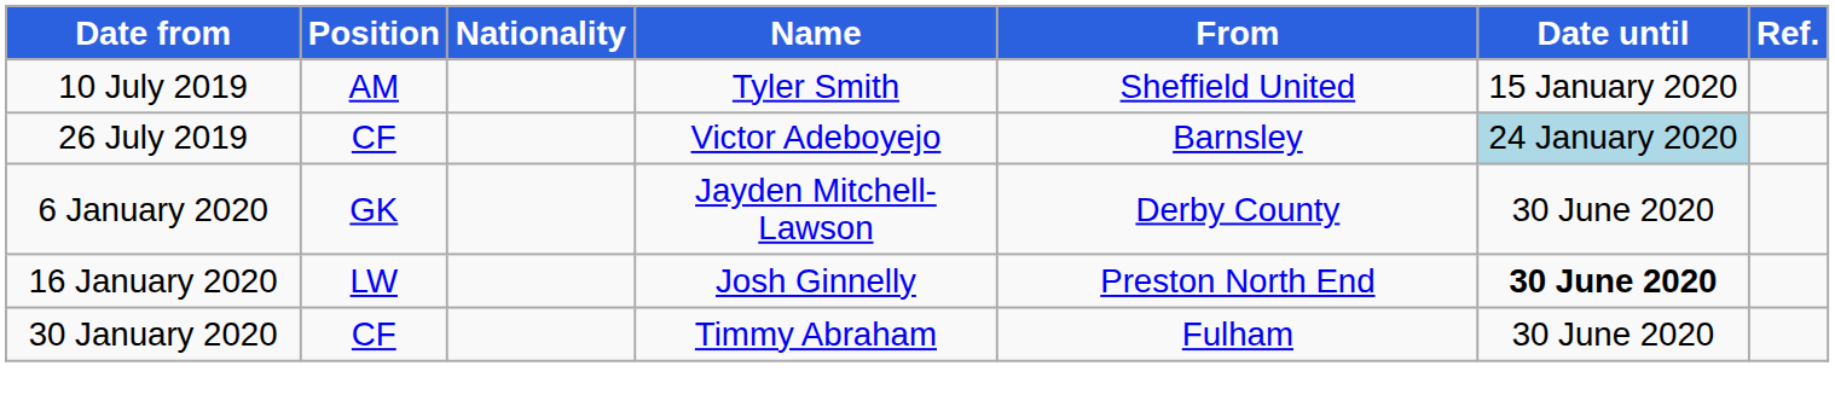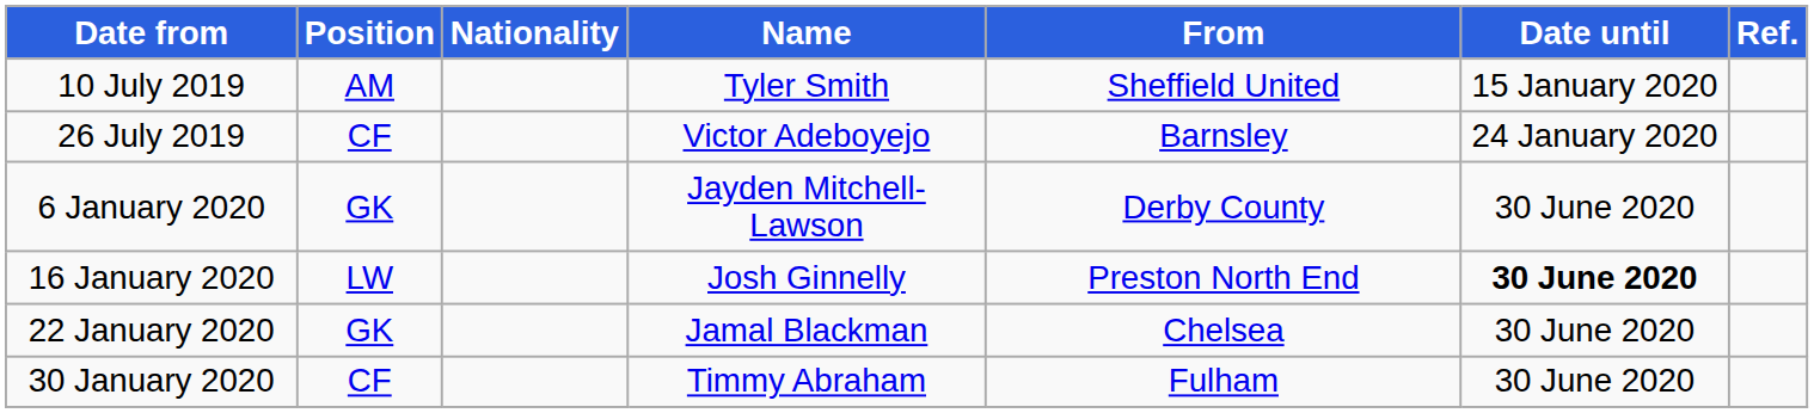26 July 2019 | Date until: lightblue background -> no background
+ row: 22 January 2020 | GK | Jamal Blackman | Chelsea | 30 June 2020
